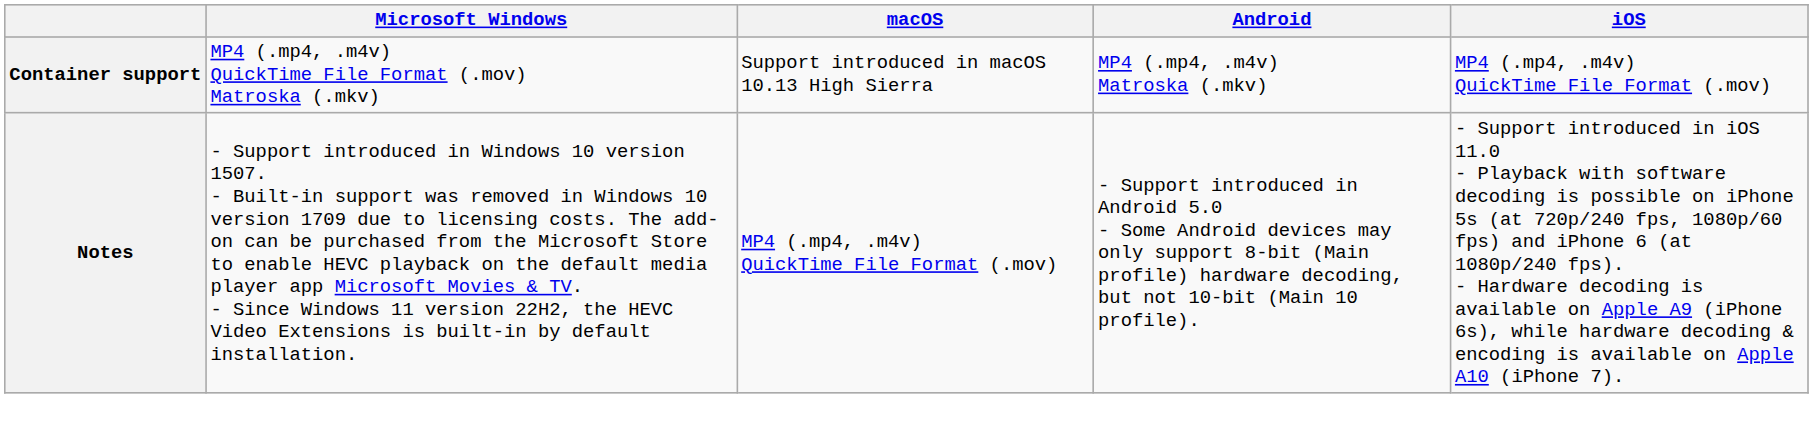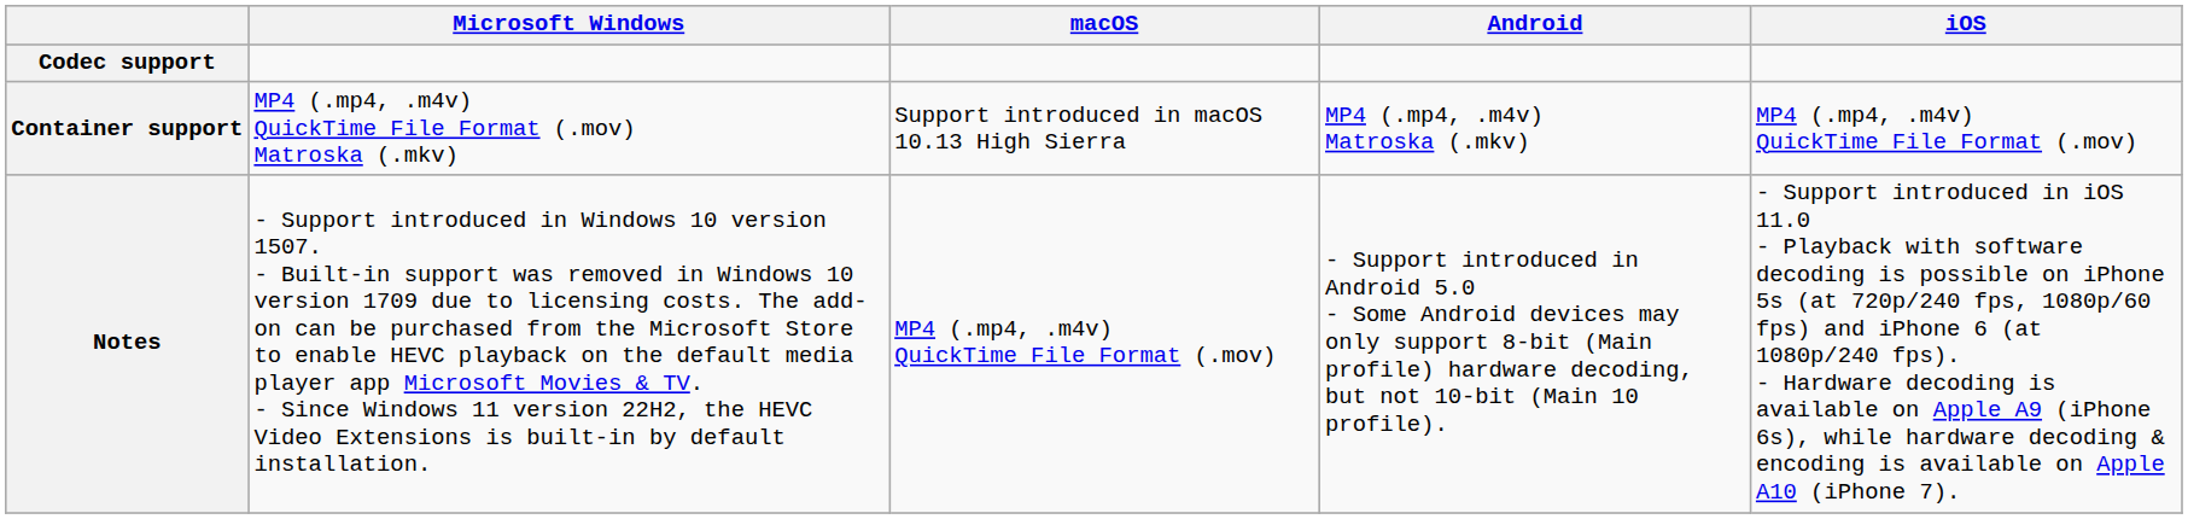+ row: Codec support
